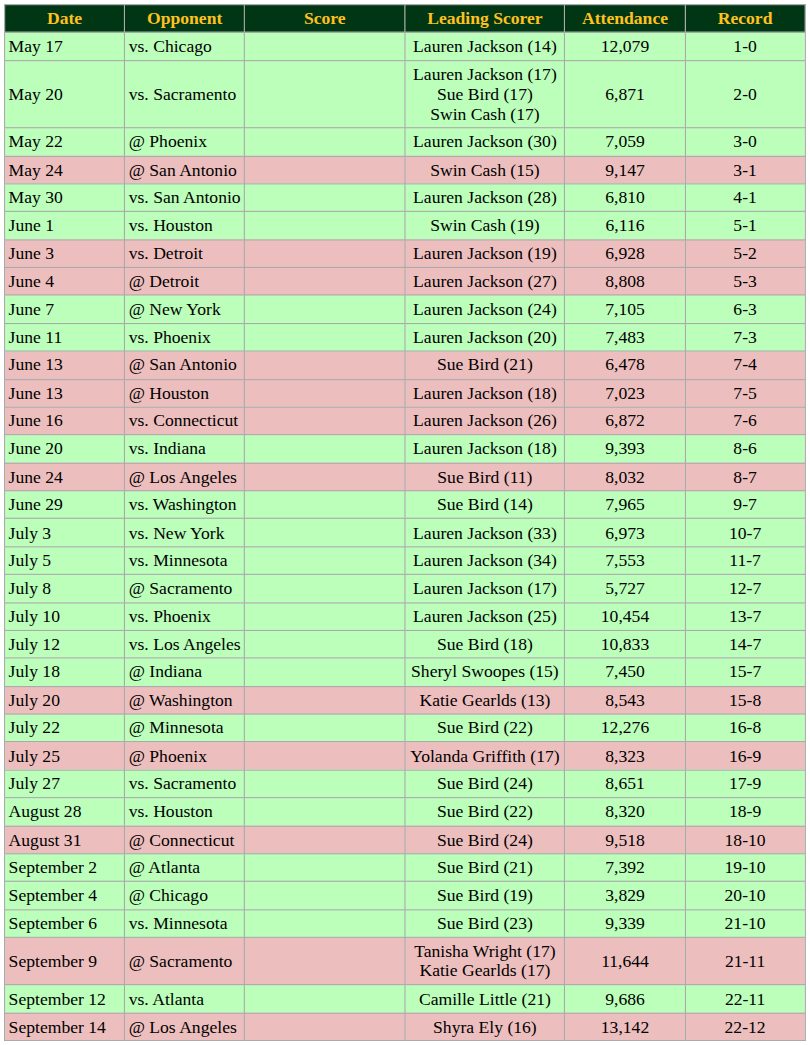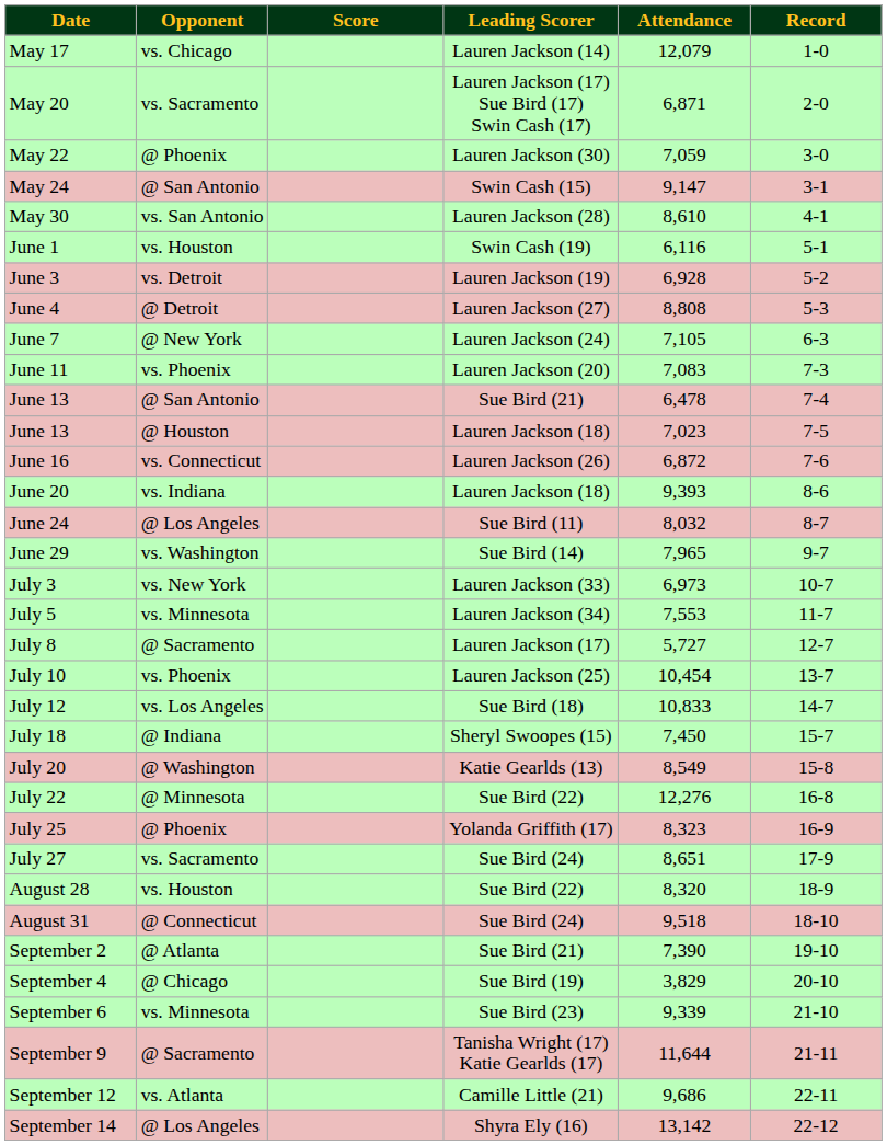May 30 | Attendance: 6,810 -> 8,610
June 11 | Attendance: 7,483 -> 7,083
July 20 | Attendance: 8,543 -> 8,549
September 2 | Attendance: 7,392 -> 7,390
